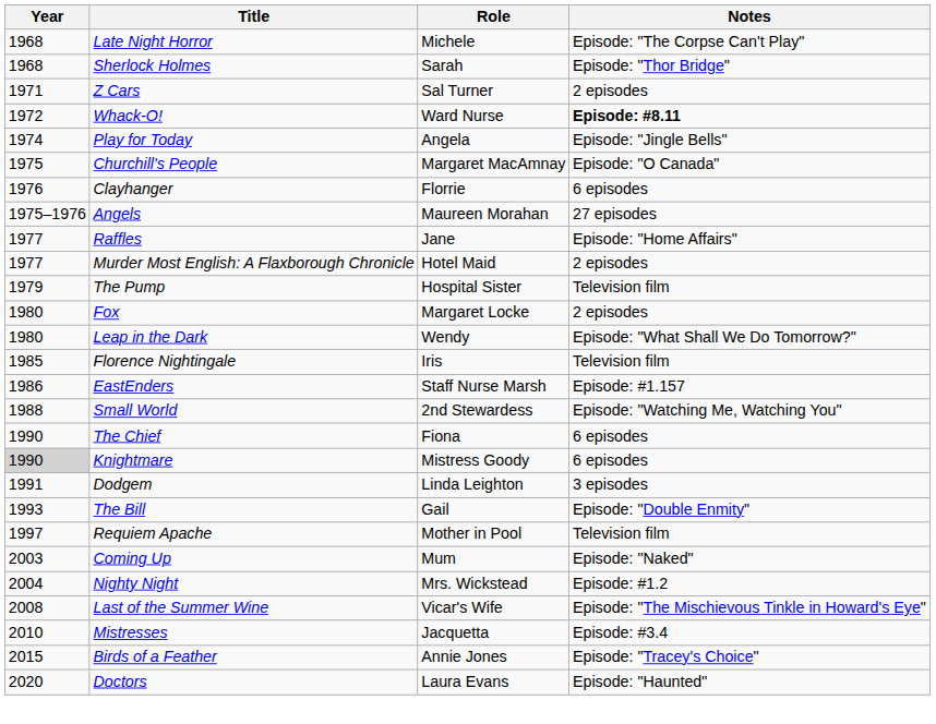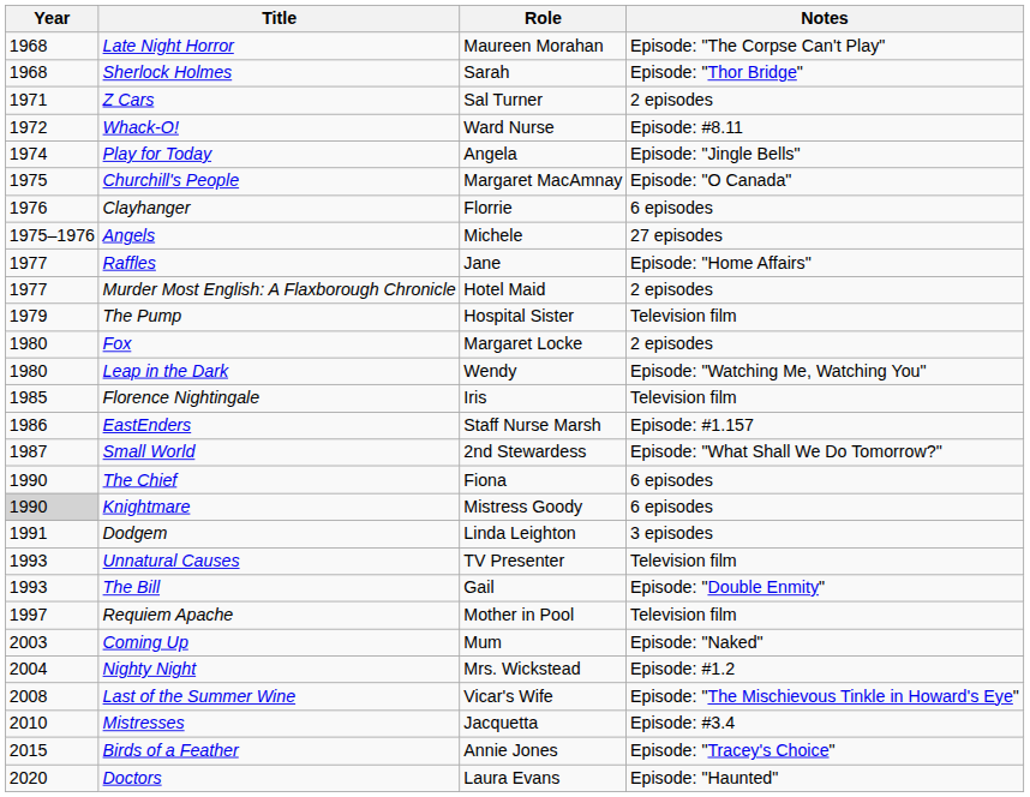Late Night Horror | Role: Michele -> Maureen Morahan
Whack-O! | Notes: bold -> normal
Angels | Role: Maureen Morahan -> Michele
Leap in the Dark | Notes: Episode: "What Shall We Do Tomorrow?" -> Episode: "Watching Me, Watching You"
Small World | Year: 1988 -> 1987
Small World | Notes: Episode: "Watching Me, Watching You" -> Episode: "What Shall We Do Tomorrow?"
+ row: 1993 | Unnatural Causes | TV Presenter | Television film
